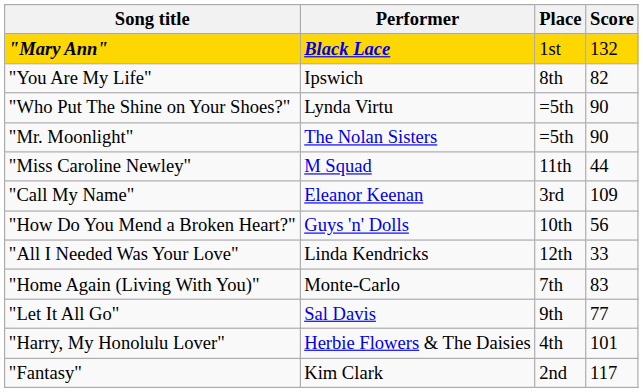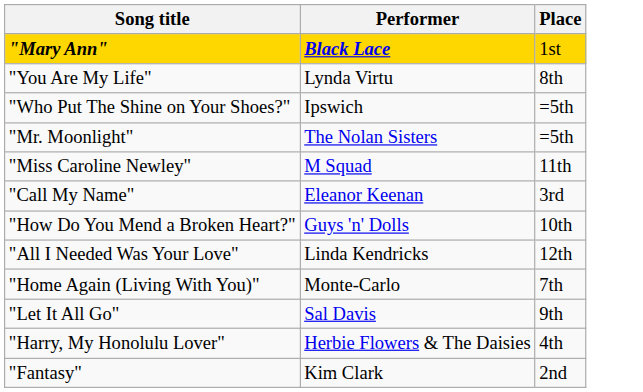- column: Score | 132 | 82 | 90 | 90 | 44 | 109 | 56 | 33 | 83 | 77 | 101 | 117
"You Are My Life" | Performer: Ipswich -> Lynda Virtu
"Who Put The Shine on Your Shoes?" | Performer: Lynda Virtu -> Ipswich
